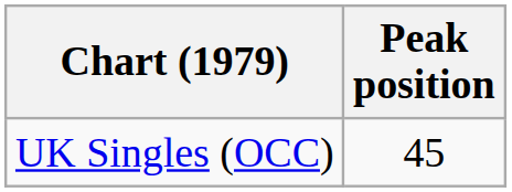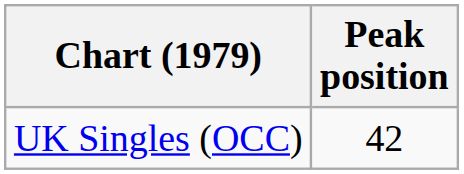UK Singles (OCC) | Peak position: 45 -> 42
